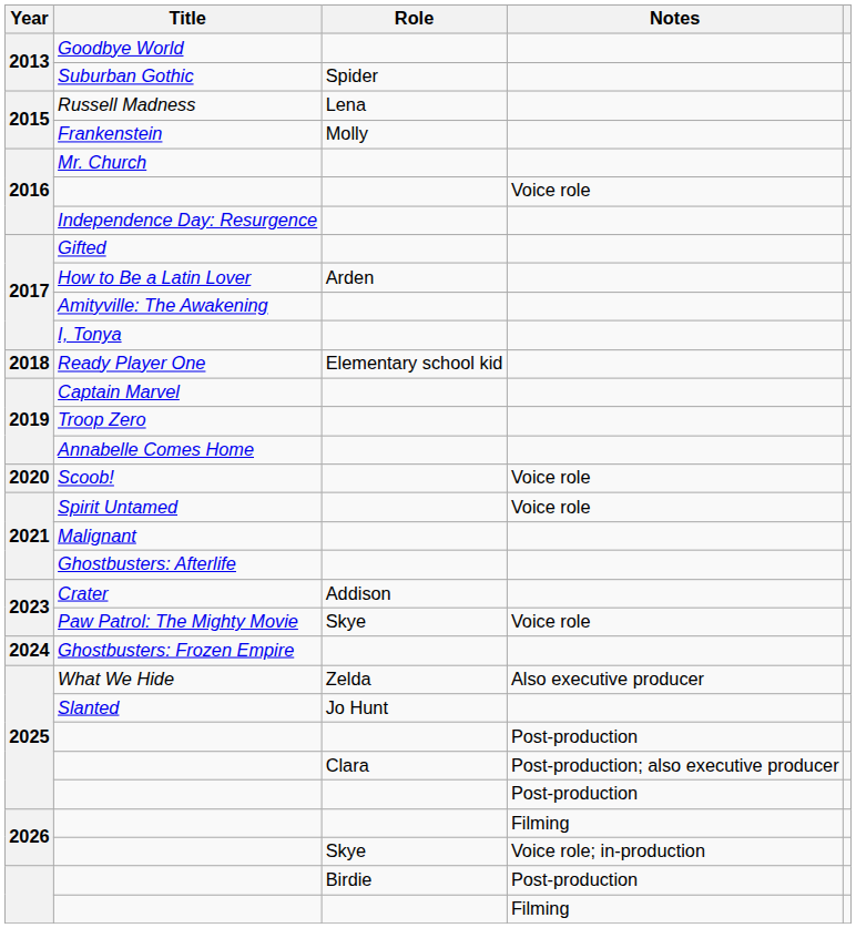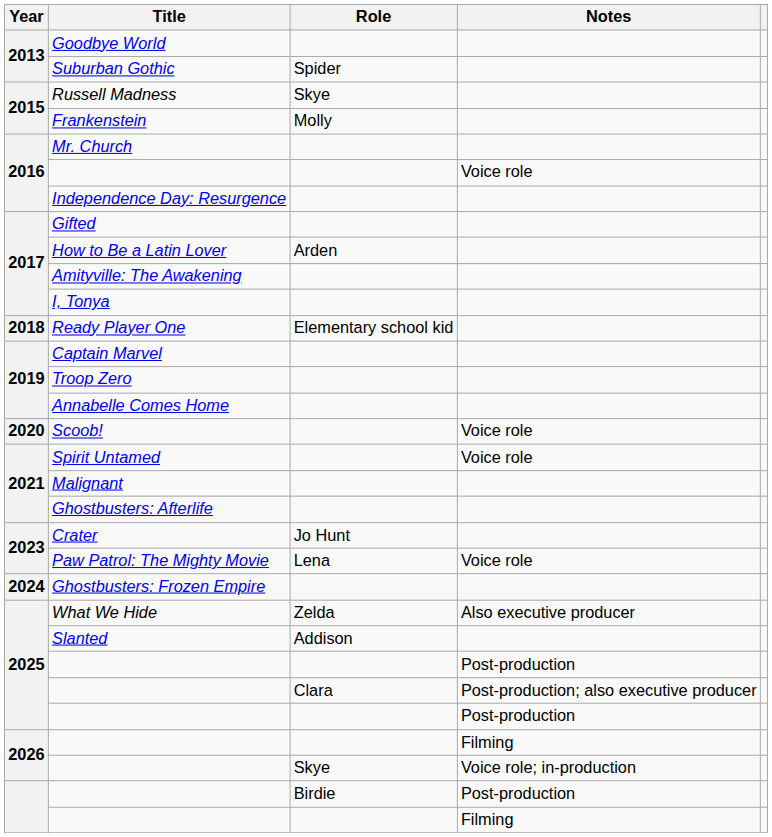Russell Madness | Role: Lena -> Skye
Crater | Role: Addison -> Jo Hunt
Paw Patrol: The Mighty Movie | Role: Skye -> Lena
Slanted | Role: Jo Hunt -> Addison
